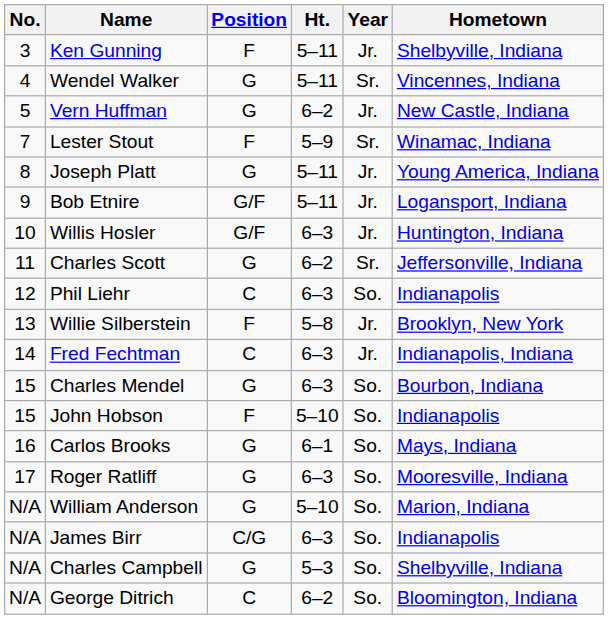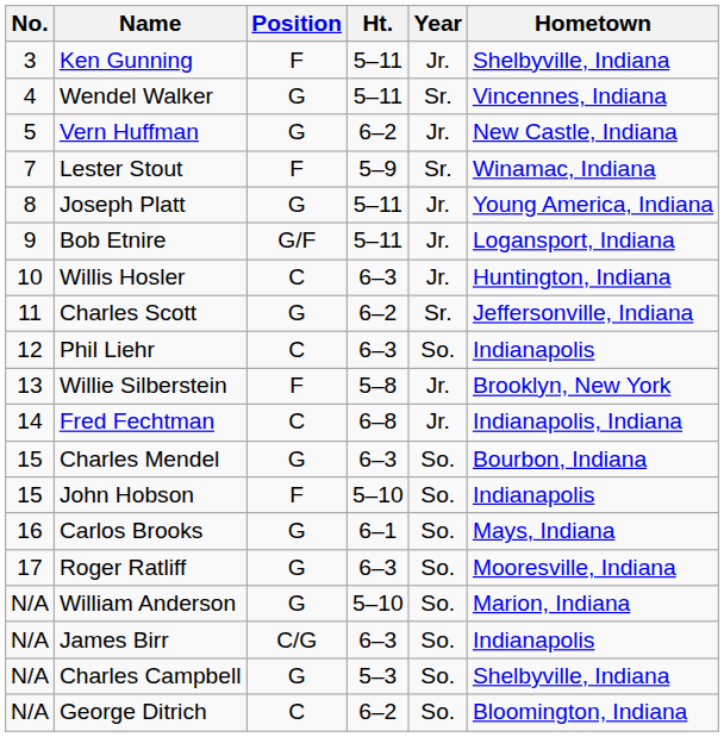Willis Hosler | Position: G/F -> C
Fred Fechtman | Ht.: 6–3 -> 6–8
